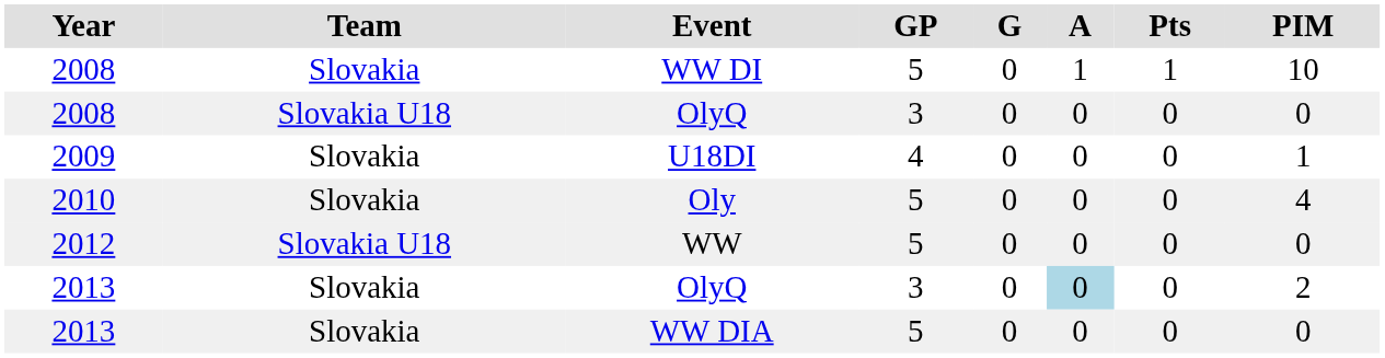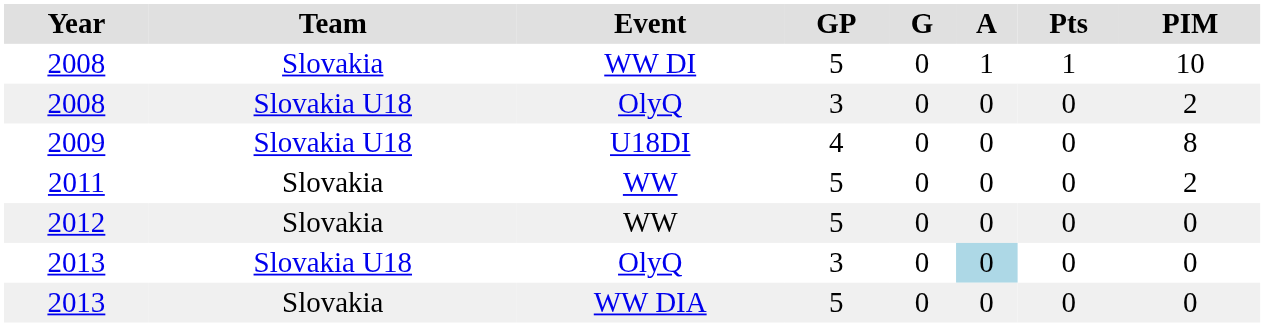2008 / OlyQ | PIM: 0 -> 2
2009 | Team: Slovakia -> Slovakia U18
2009 | PIM: 1 -> 8
- row: 2010 | Slovakia | Oly | 5 | 0 | 0 | 0 | 4
+ row: 2011 | Slovakia | WW | 5 | 0 | 0 | 0 | 2
2012 | Team: Slovakia U18 -> Slovakia
2013 / OlyQ | Team: Slovakia -> Slovakia U18
2013 / OlyQ | PIM: 2 -> 0
